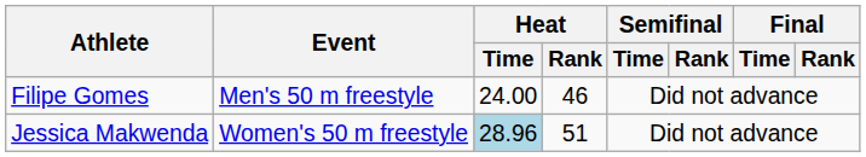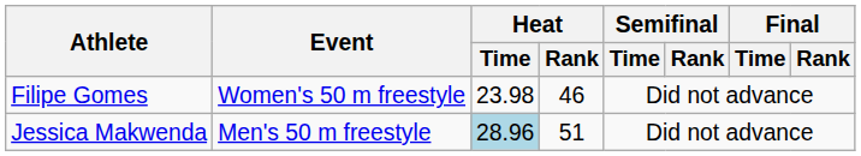Filipe Gomes | Event: Men's 50 m freestyle -> Women's 50 m freestyle
Filipe Gomes | Heat / Time: 24.00 -> 23.98
Jessica Makwenda | Event: Women's 50 m freestyle -> Men's 50 m freestyle
